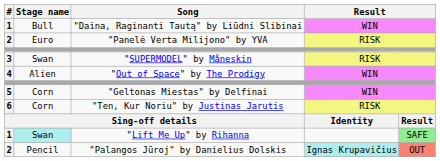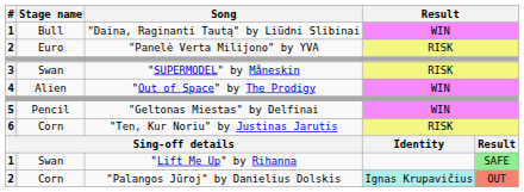"Geltonas Miestas" by Delfinai | Stage name: Corn -> Pencil
"Lift Me Up" by Rihanna | Stage name: paleturquoise background -> no background
"Palangos Jūroj" by Danielius Dolskis | Stage name: Pencil -> Corn
